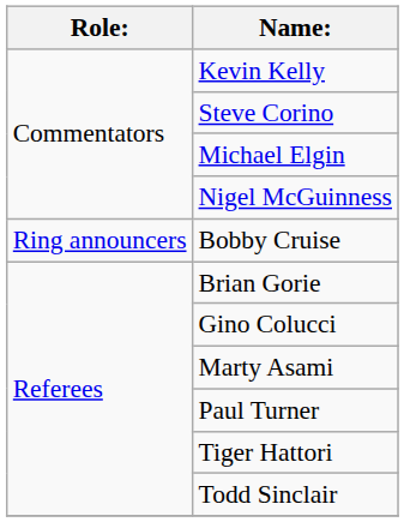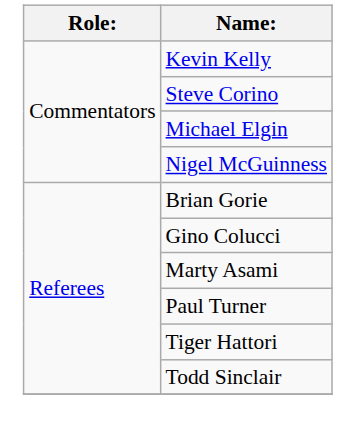- row: Ring announcers | Bobby Cruise
